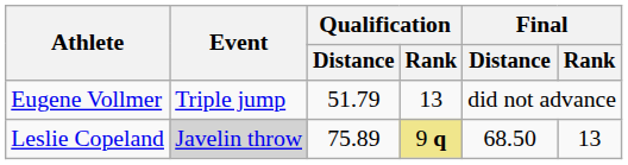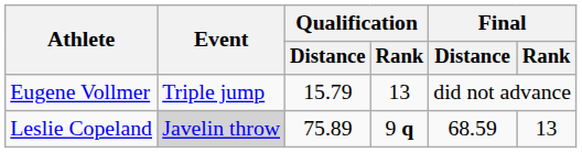Eugene Vollmer | Qualification / Distance: 51.79 -> 15.79
Leslie Copeland | Qualification / Rank: khaki background -> no background
Leslie Copeland | Final / Distance: 68.50 -> 68.59
